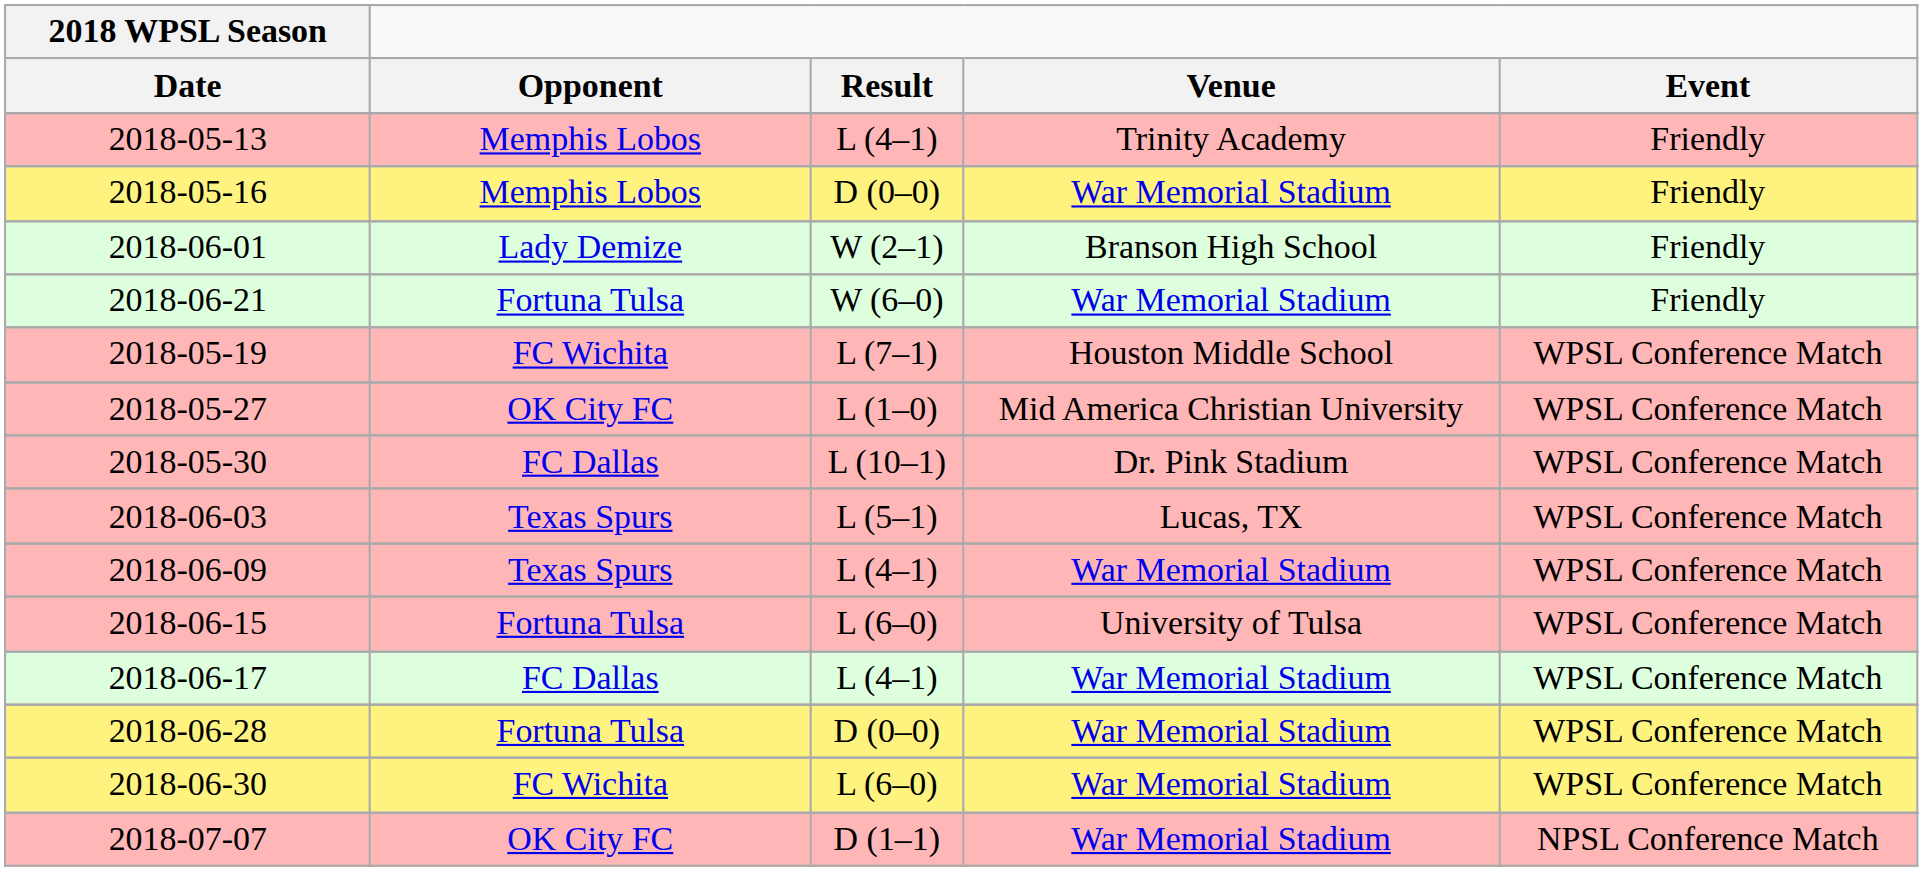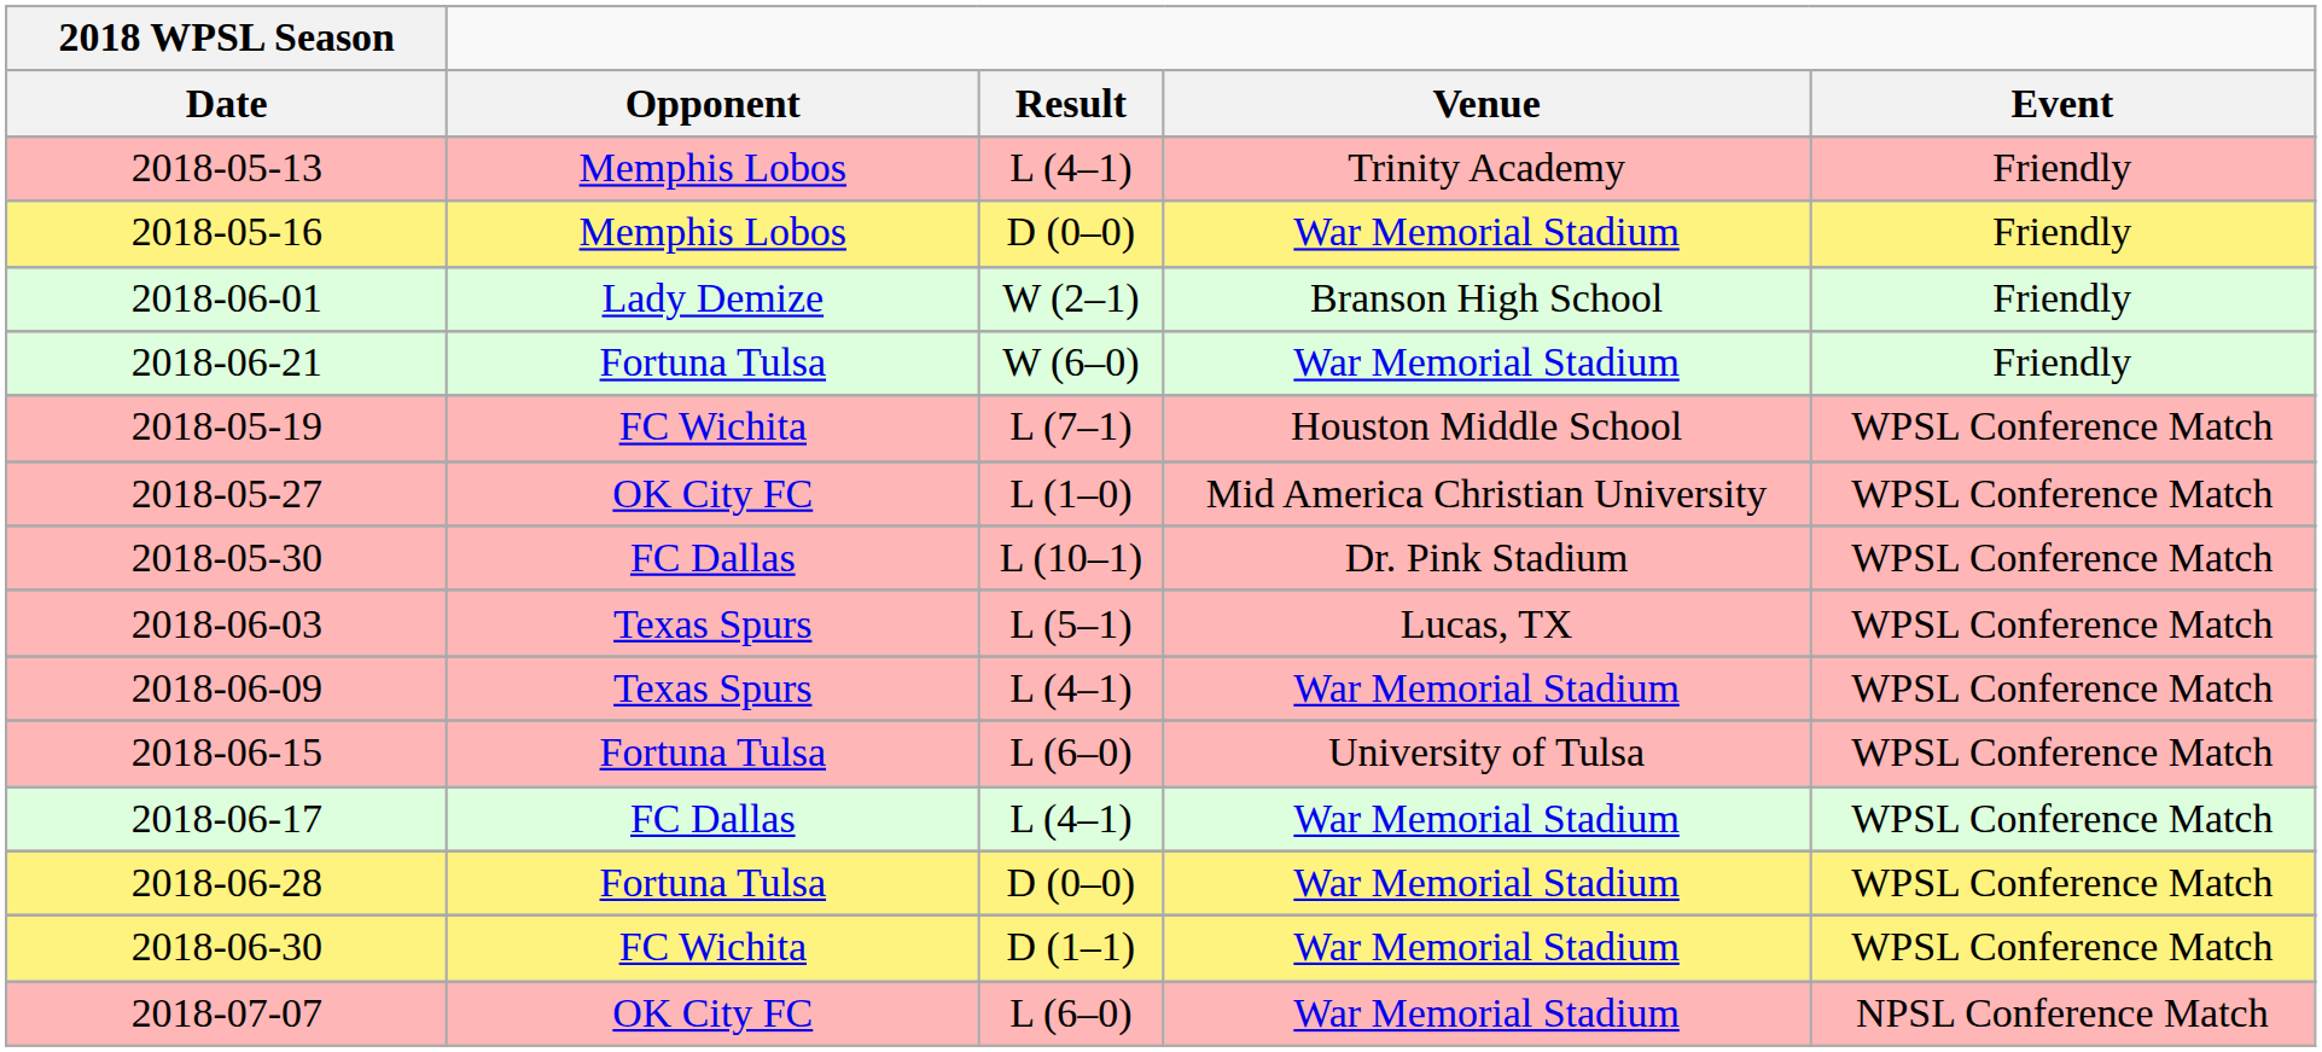2018-06-30 | Result: L (6–0) -> D (1–1)
2018-07-07 | Result: D (1–1) -> L (6–0)
